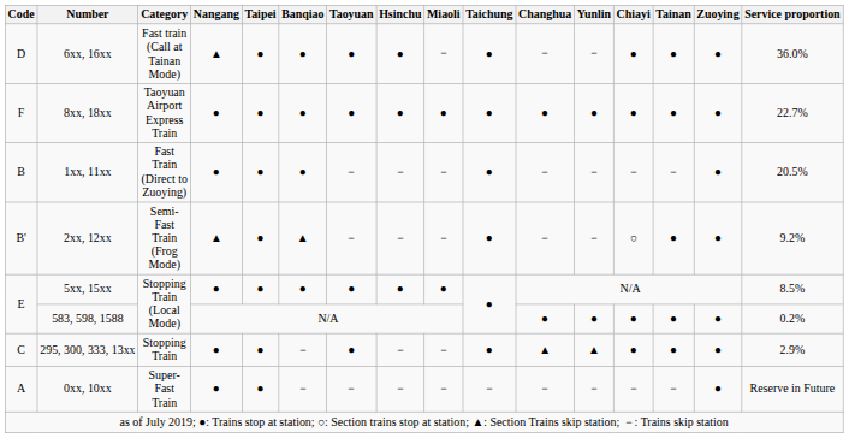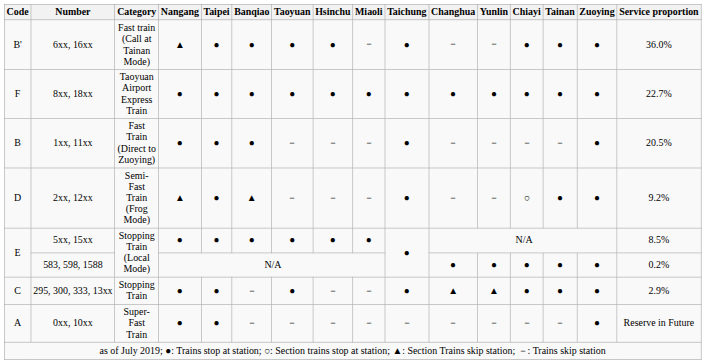6xx, 16xx | Code: D -> B'
2xx, 12xx | Code: B' -> D
